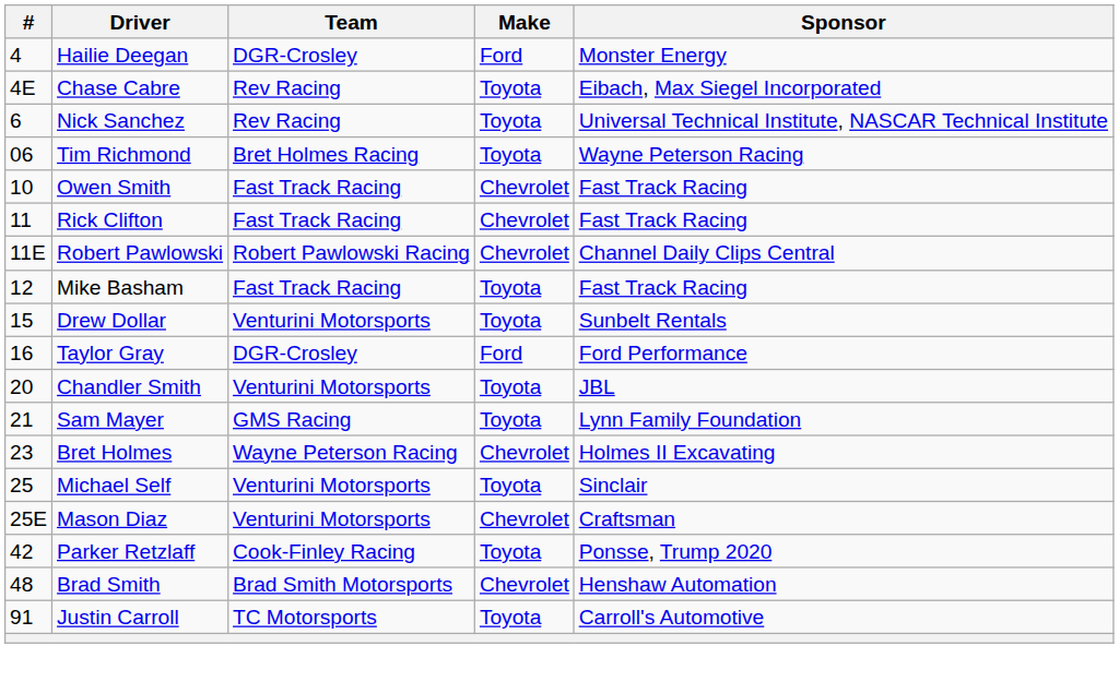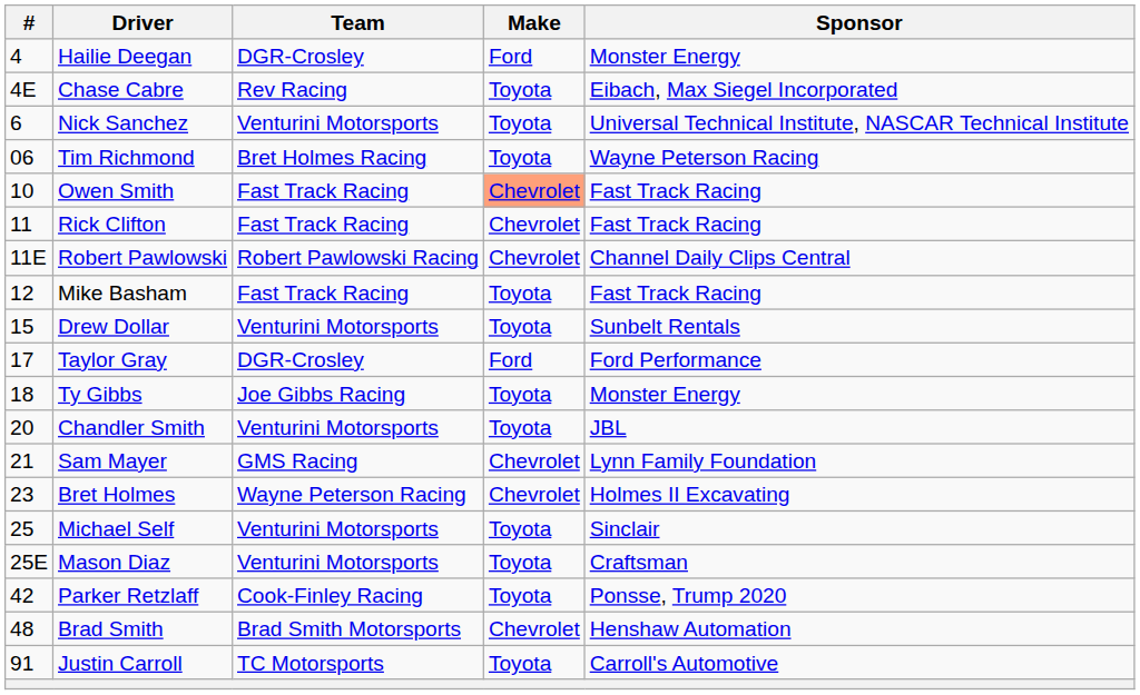Nick Sanchez | Team: Rev Racing -> Venturini Motorsports
Owen Smith | Make: no background -> lightsalmon background
Taylor Gray | #: 16 -> 17
+ row: 18 | Ty Gibbs | Joe Gibbs Racing | Toyota | Monster Energy
Sam Mayer | Make: Toyota -> Chevrolet
Mason Diaz | Make: Chevrolet -> Toyota
